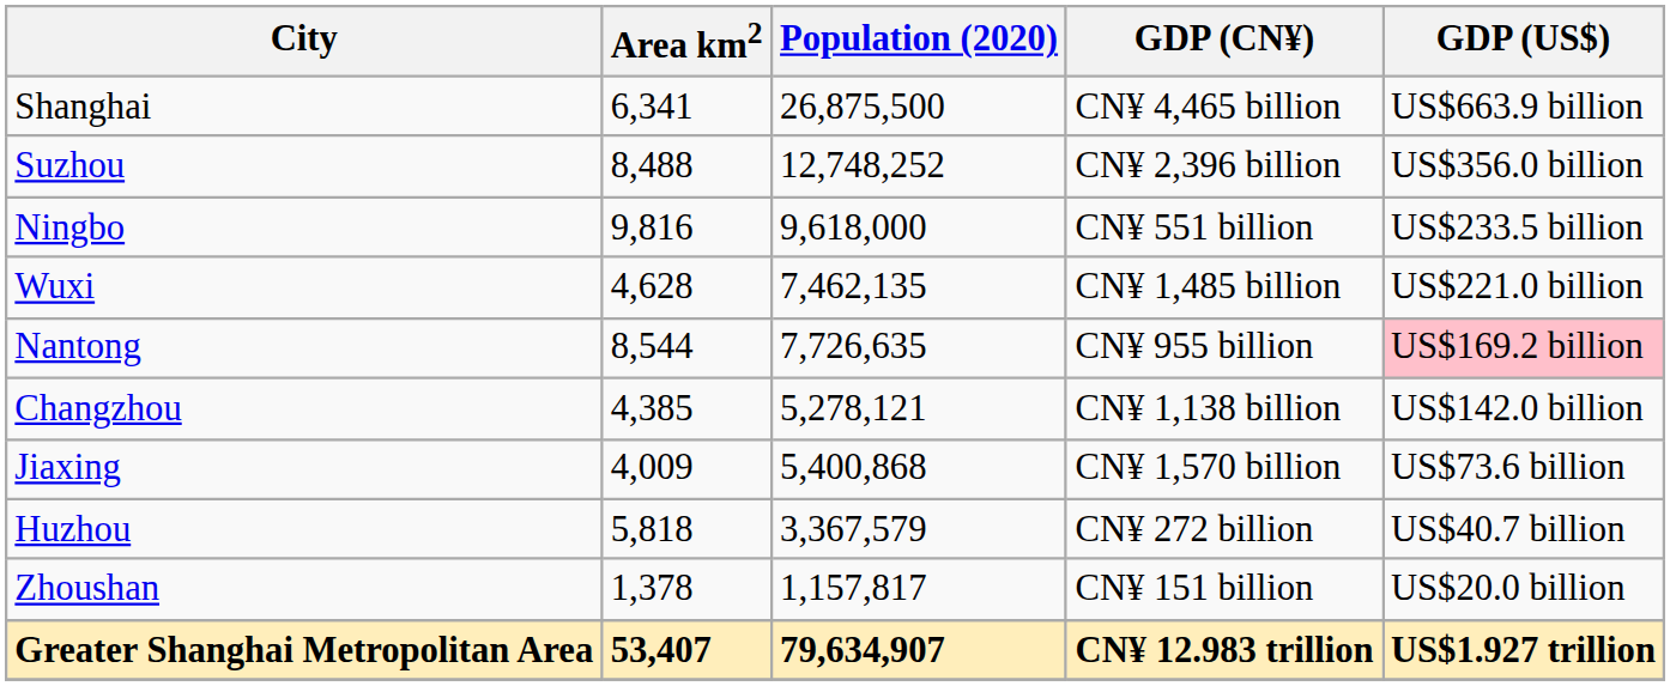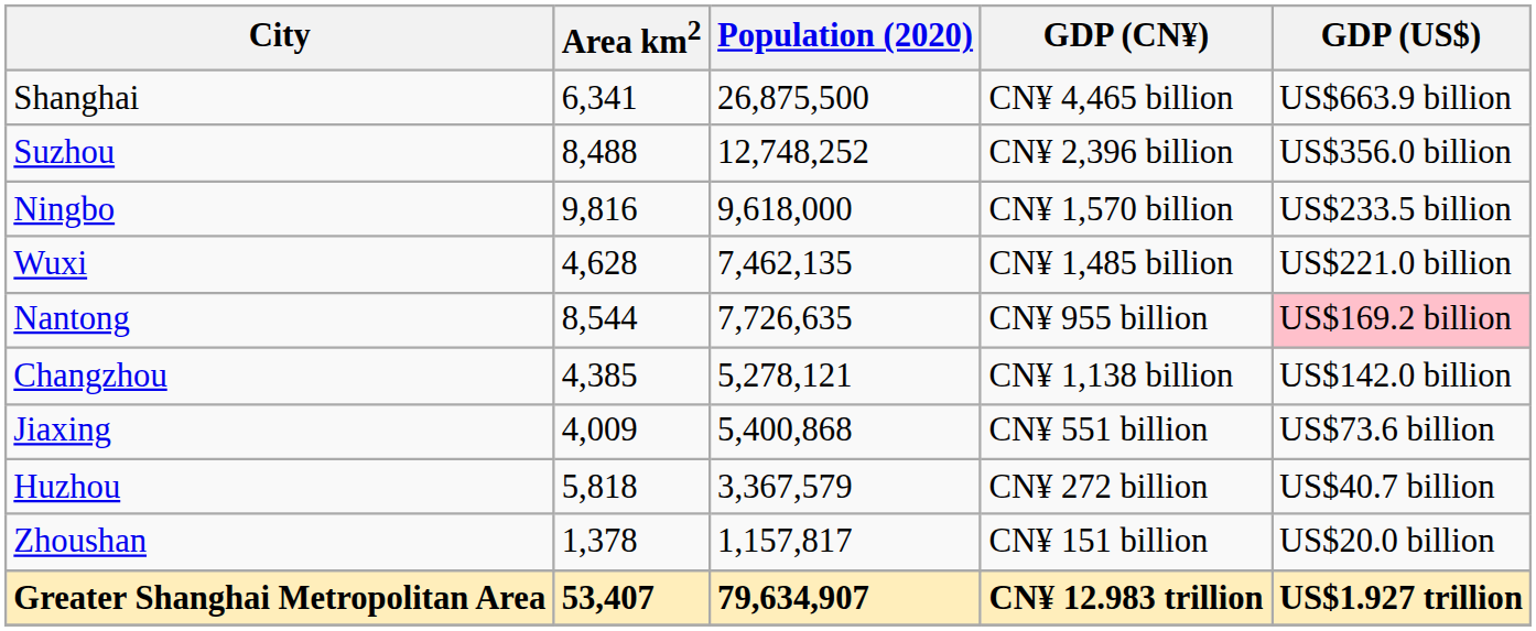Ningbo | GDP (CN¥): CN¥ 551 billion -> CN¥ 1,570 billion
Jiaxing | GDP (CN¥): CN¥ 1,570 billion -> CN¥ 551 billion
